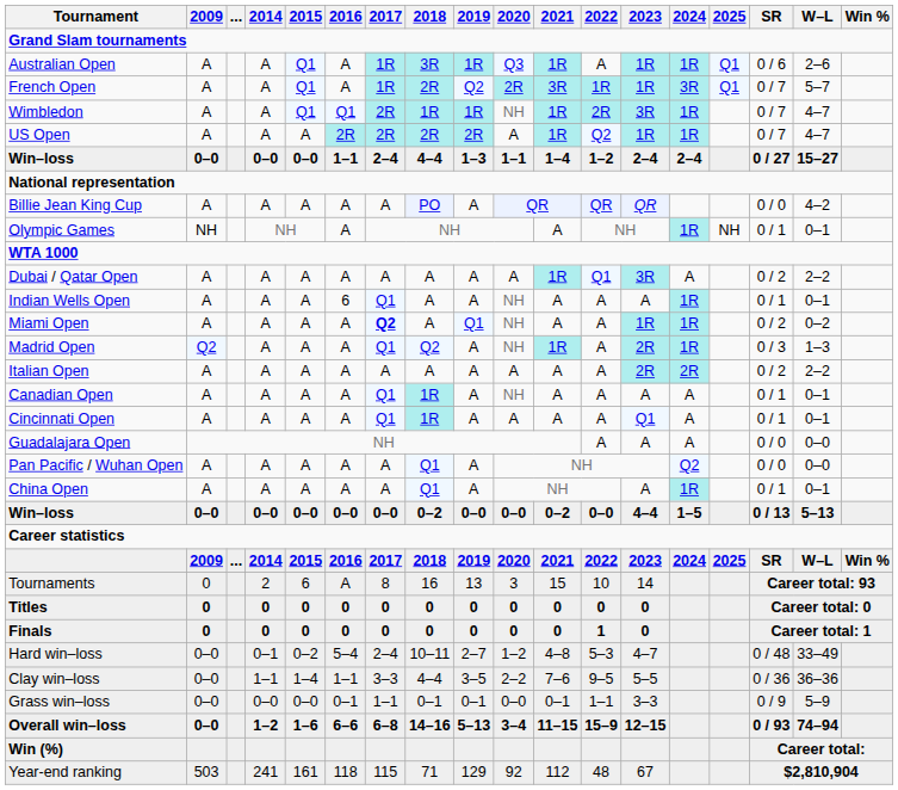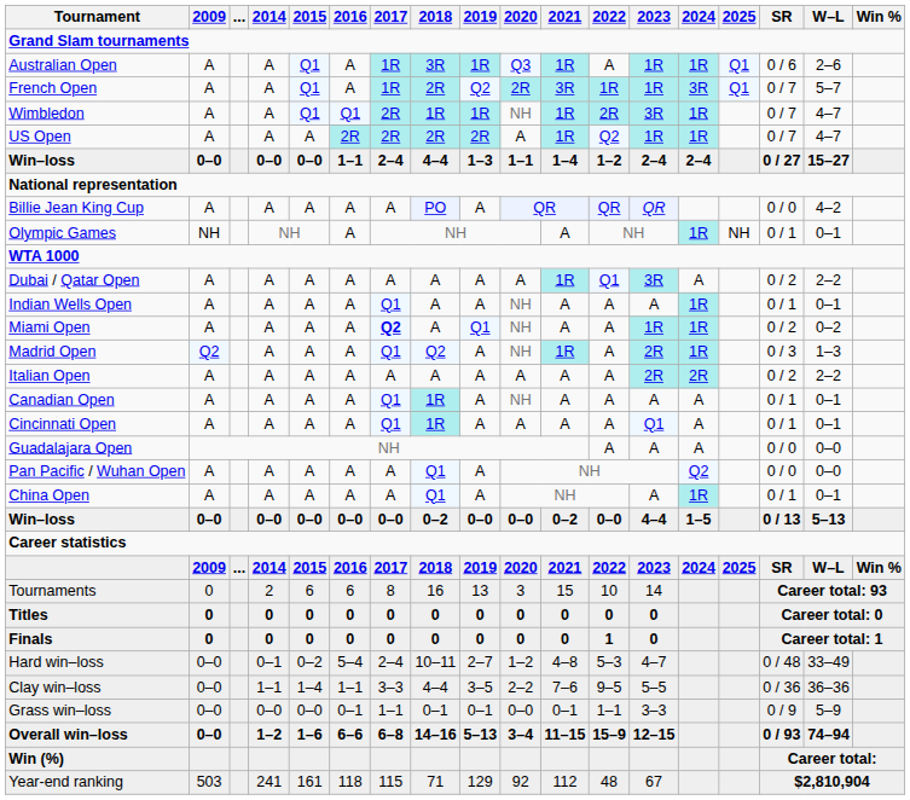Indian Wells Open | 2016: 6 -> A
Tournaments | 2016: A -> 6
